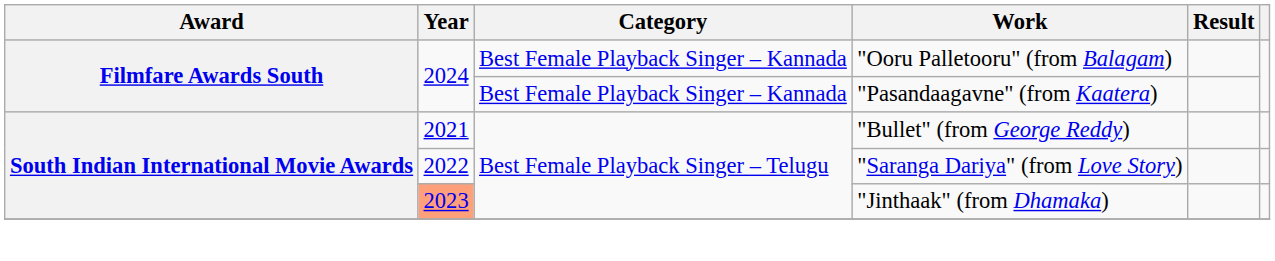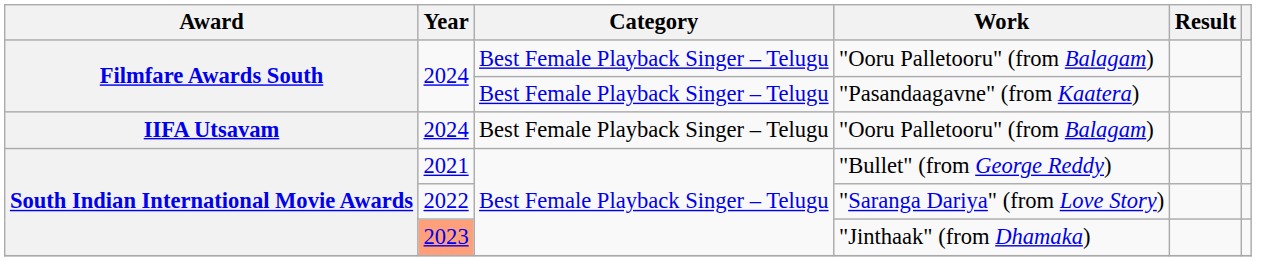Filmfare Awards South / "Ooru Palletooru" (from Balagam) | Category: Best Female Playback Singer – Kannada -> Best Female Playback Singer – Telugu
"Pasandaagavne" (from Kaatera) | Category: Best Female Playback Singer – Kannada -> Best Female Playback Singer – Telugu
+ row: IIFA Utsavam | 2024 | Best Female Playback Singer – Telugu | "Ooru Palletooru" (from Balagam)
